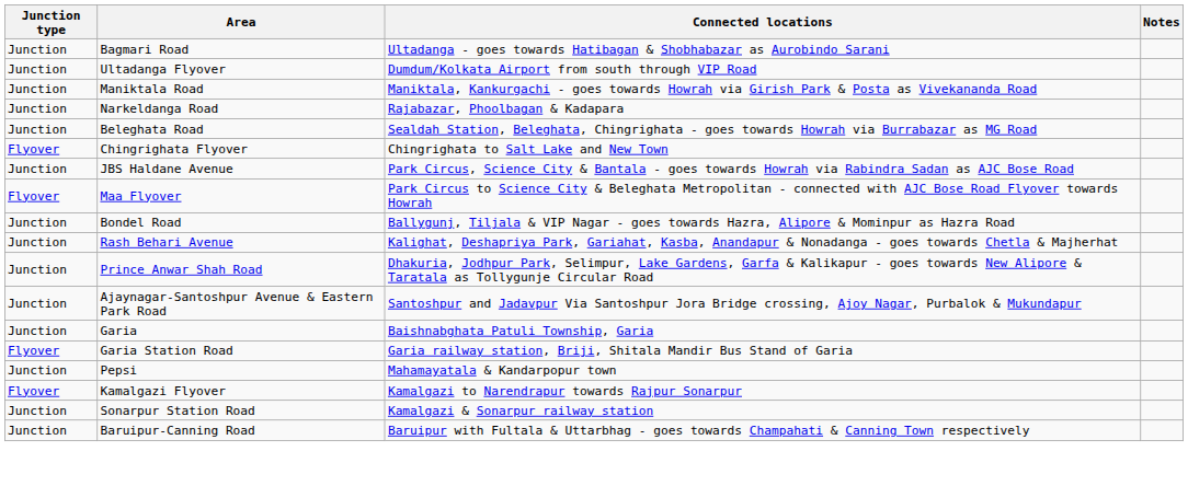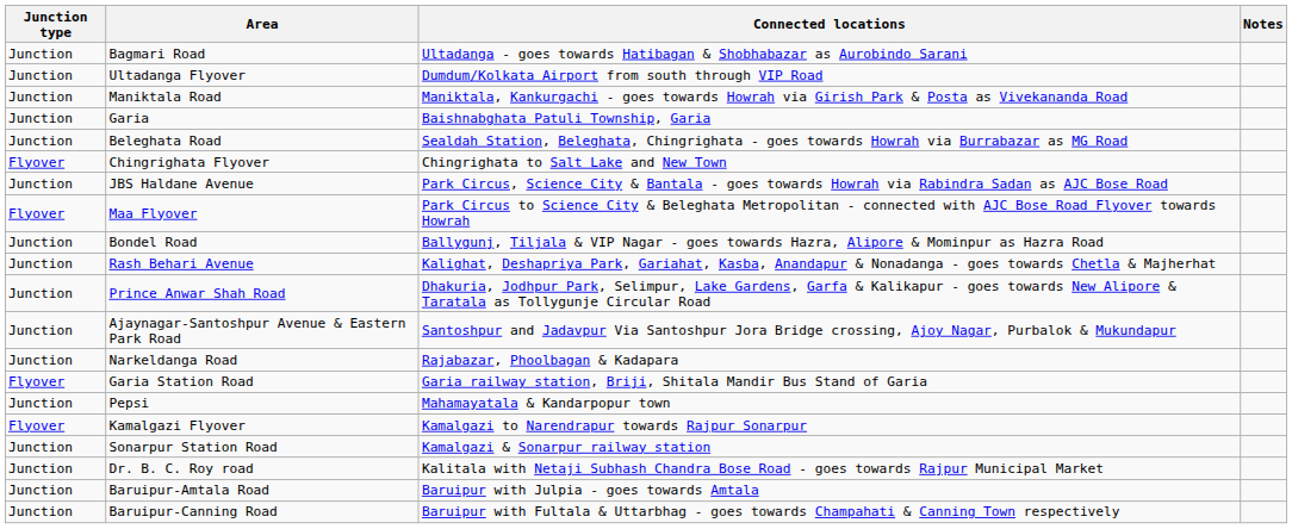rows swapped: Narkeldanga Road <-> Garia
+ row: Junction | Dr. B. C. Roy road | Kalitala with Netaji Subhash Chandra Bose Road - goes towards Rajpur Municipal Market
+ row: Junction | Baruipur-Amtala Road | Baruipur with Julpia - goes towards Amtala
